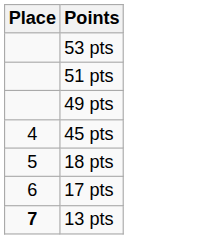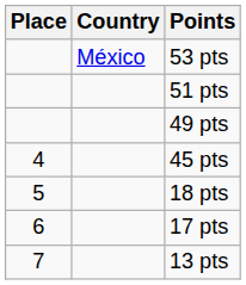+ column: Country | México
13 pts | Place: bold -> normal
